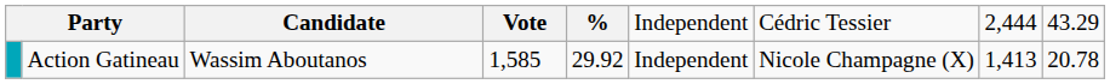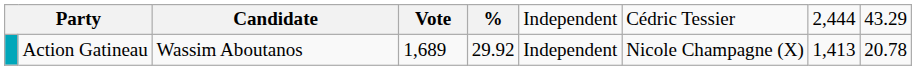Action Gatineau | column 4: 1,585 -> 1,689
